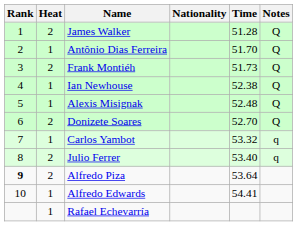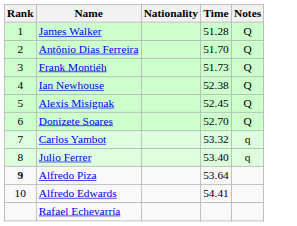- column: Heat | 2 | 1 | 2 | 1 | 1 | 2 | 1 | 2 | 2 | 1 | 1
Alexis Misignak | Time: 52.48 -> 52.45
